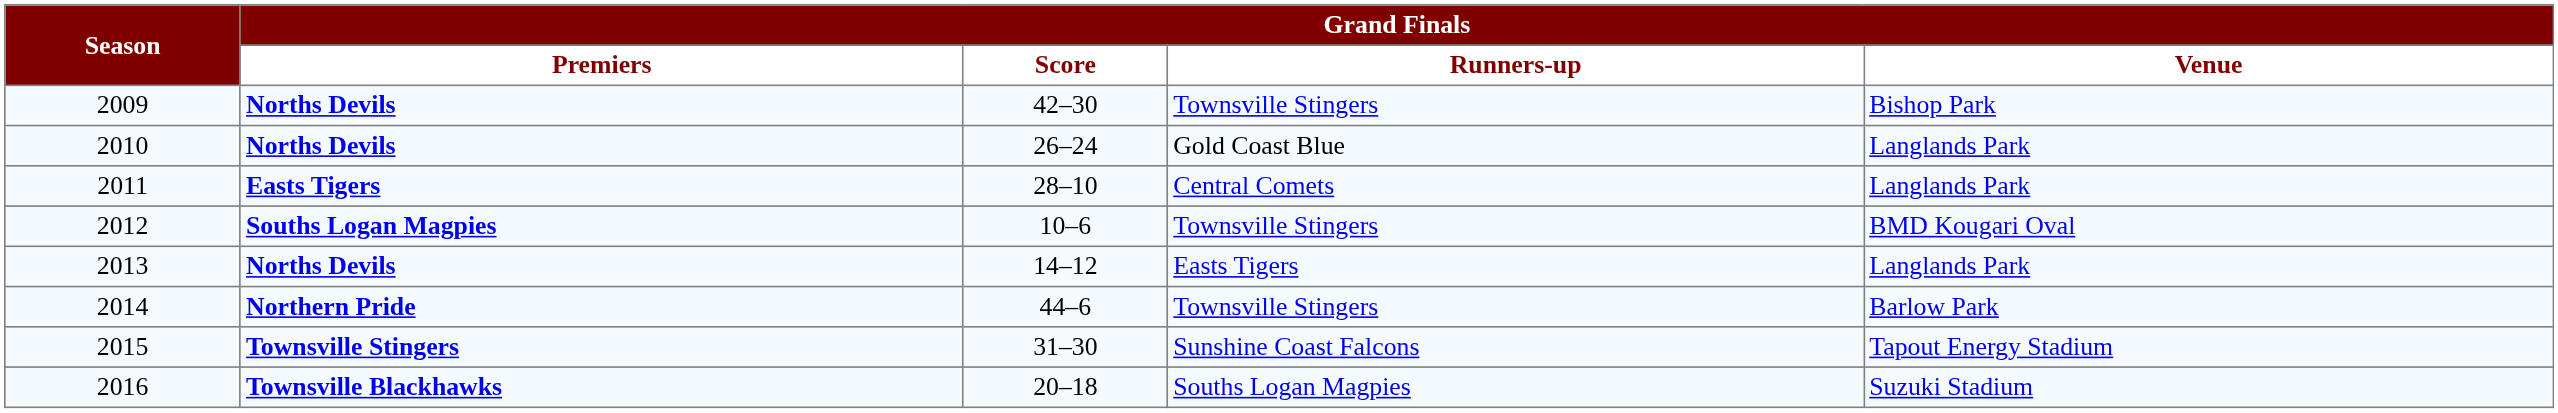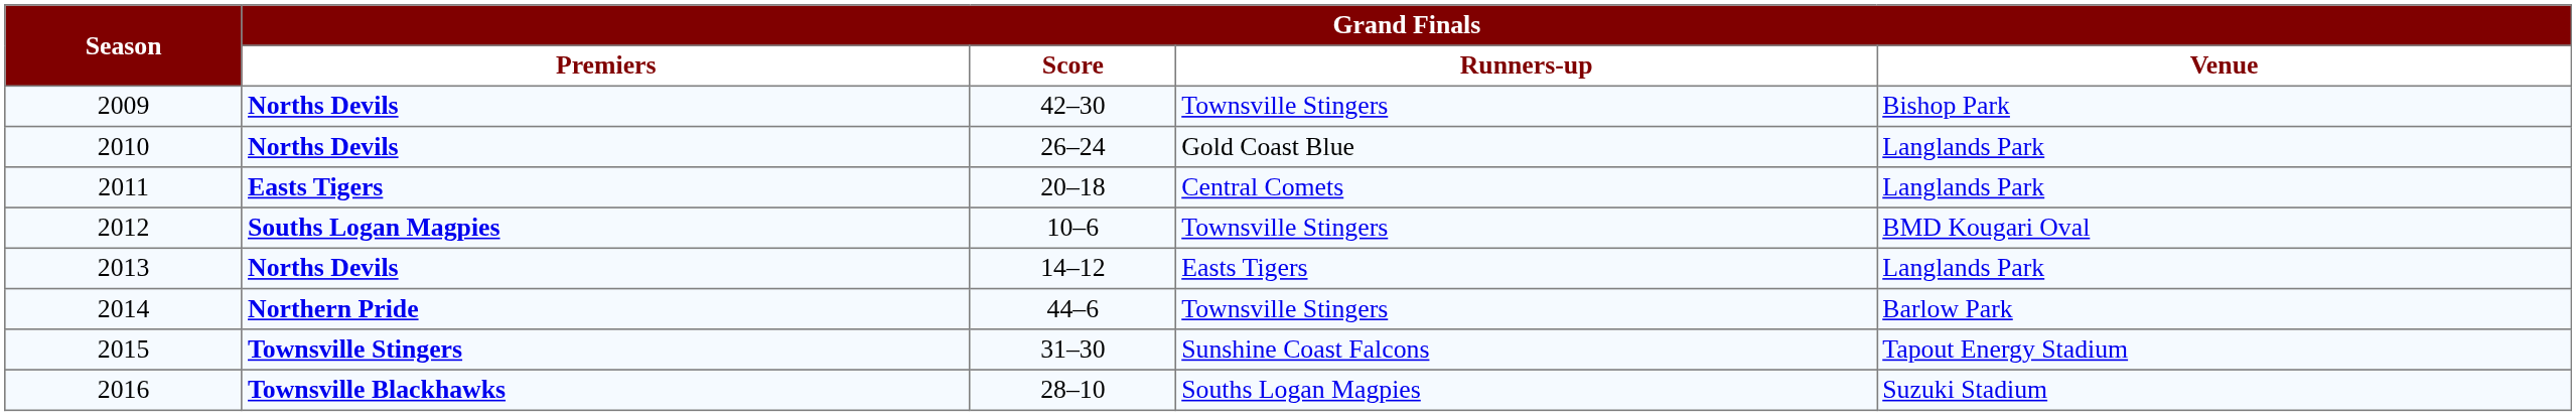2011 | Grand Finals / Score: 28–10 -> 20–18
2016 | Grand Finals / Score: 20–18 -> 28–10
